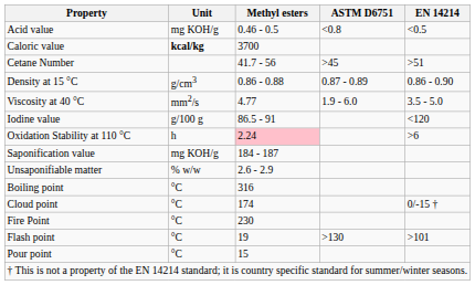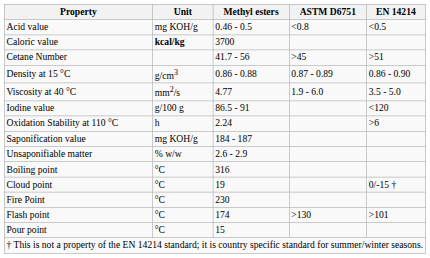Oxidation Stability at 110 °C | Methyl esters: pink background -> no background
Cloud point | Methyl esters: 174 -> 19
Flash point | Methyl esters: 19 -> 174
